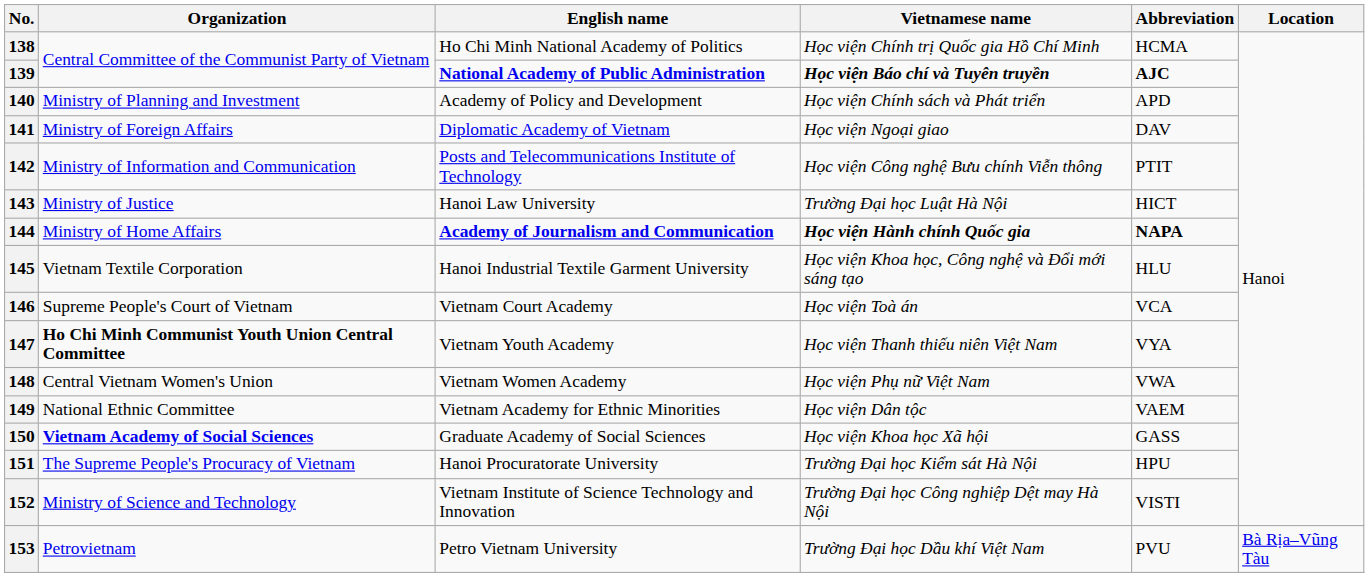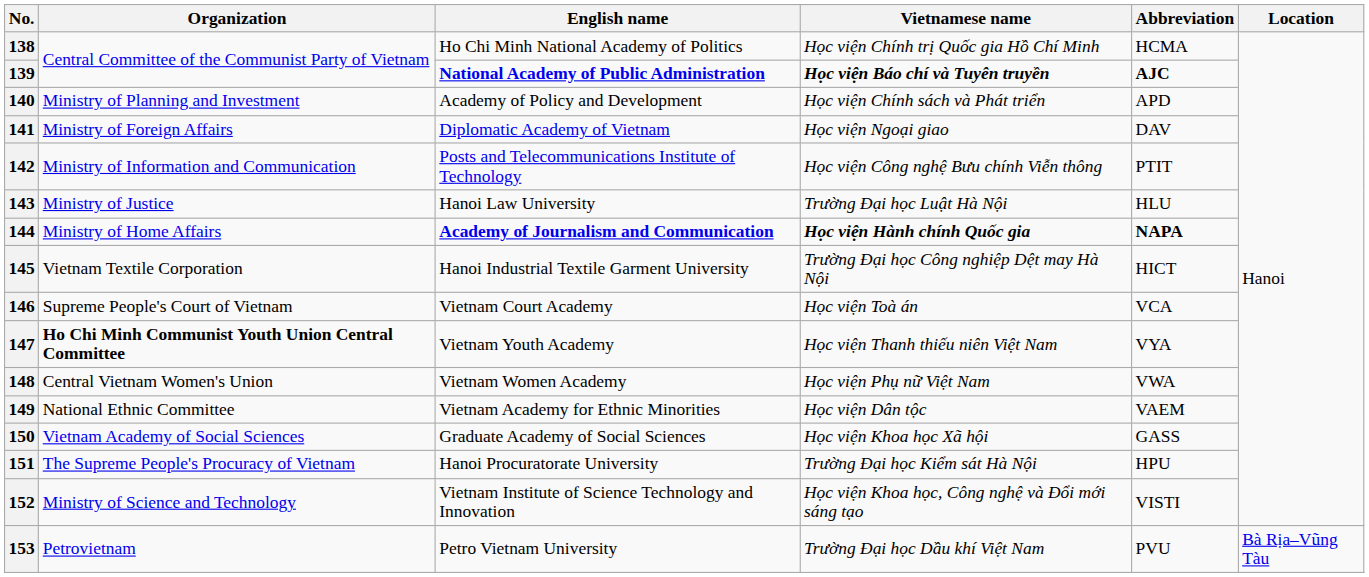143 | Abbreviation: HICT -> HLU
145 | Vietnamese name: Học viện Khoa học, Công nghệ và Đổi mới sáng tạo -> Trường Đại học Công nghiệp Dệt may Hà Nội
145 | Abbreviation: HLU -> HICT
150 | Organization: bold -> normal
152 | Vietnamese name: Trường Đại học Công nghiệp Dệt may Hà Nội -> Học viện Khoa học, Công nghệ và Đổi mới sáng tạo
